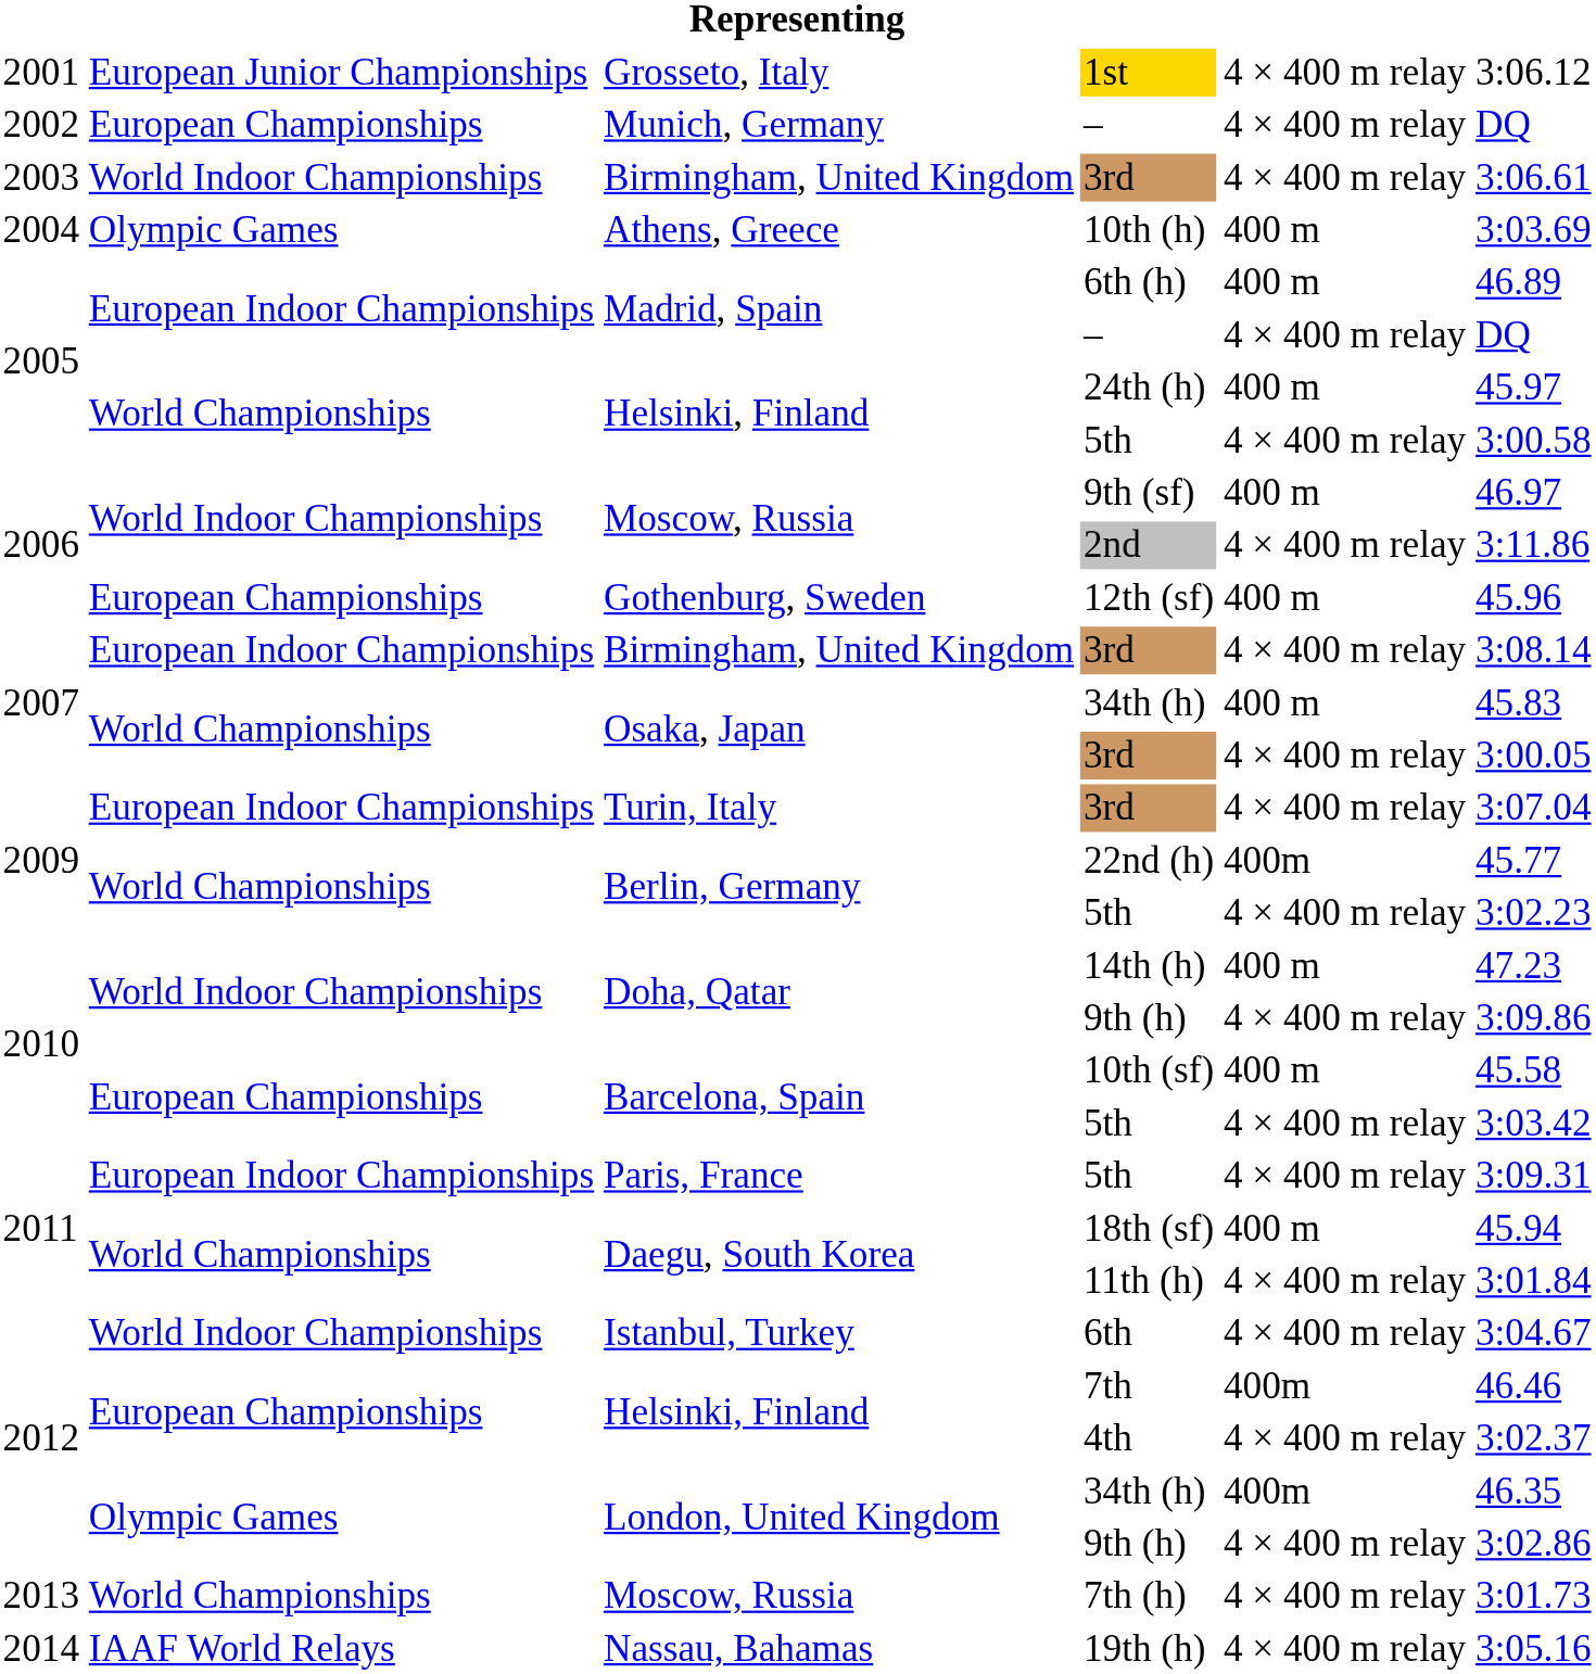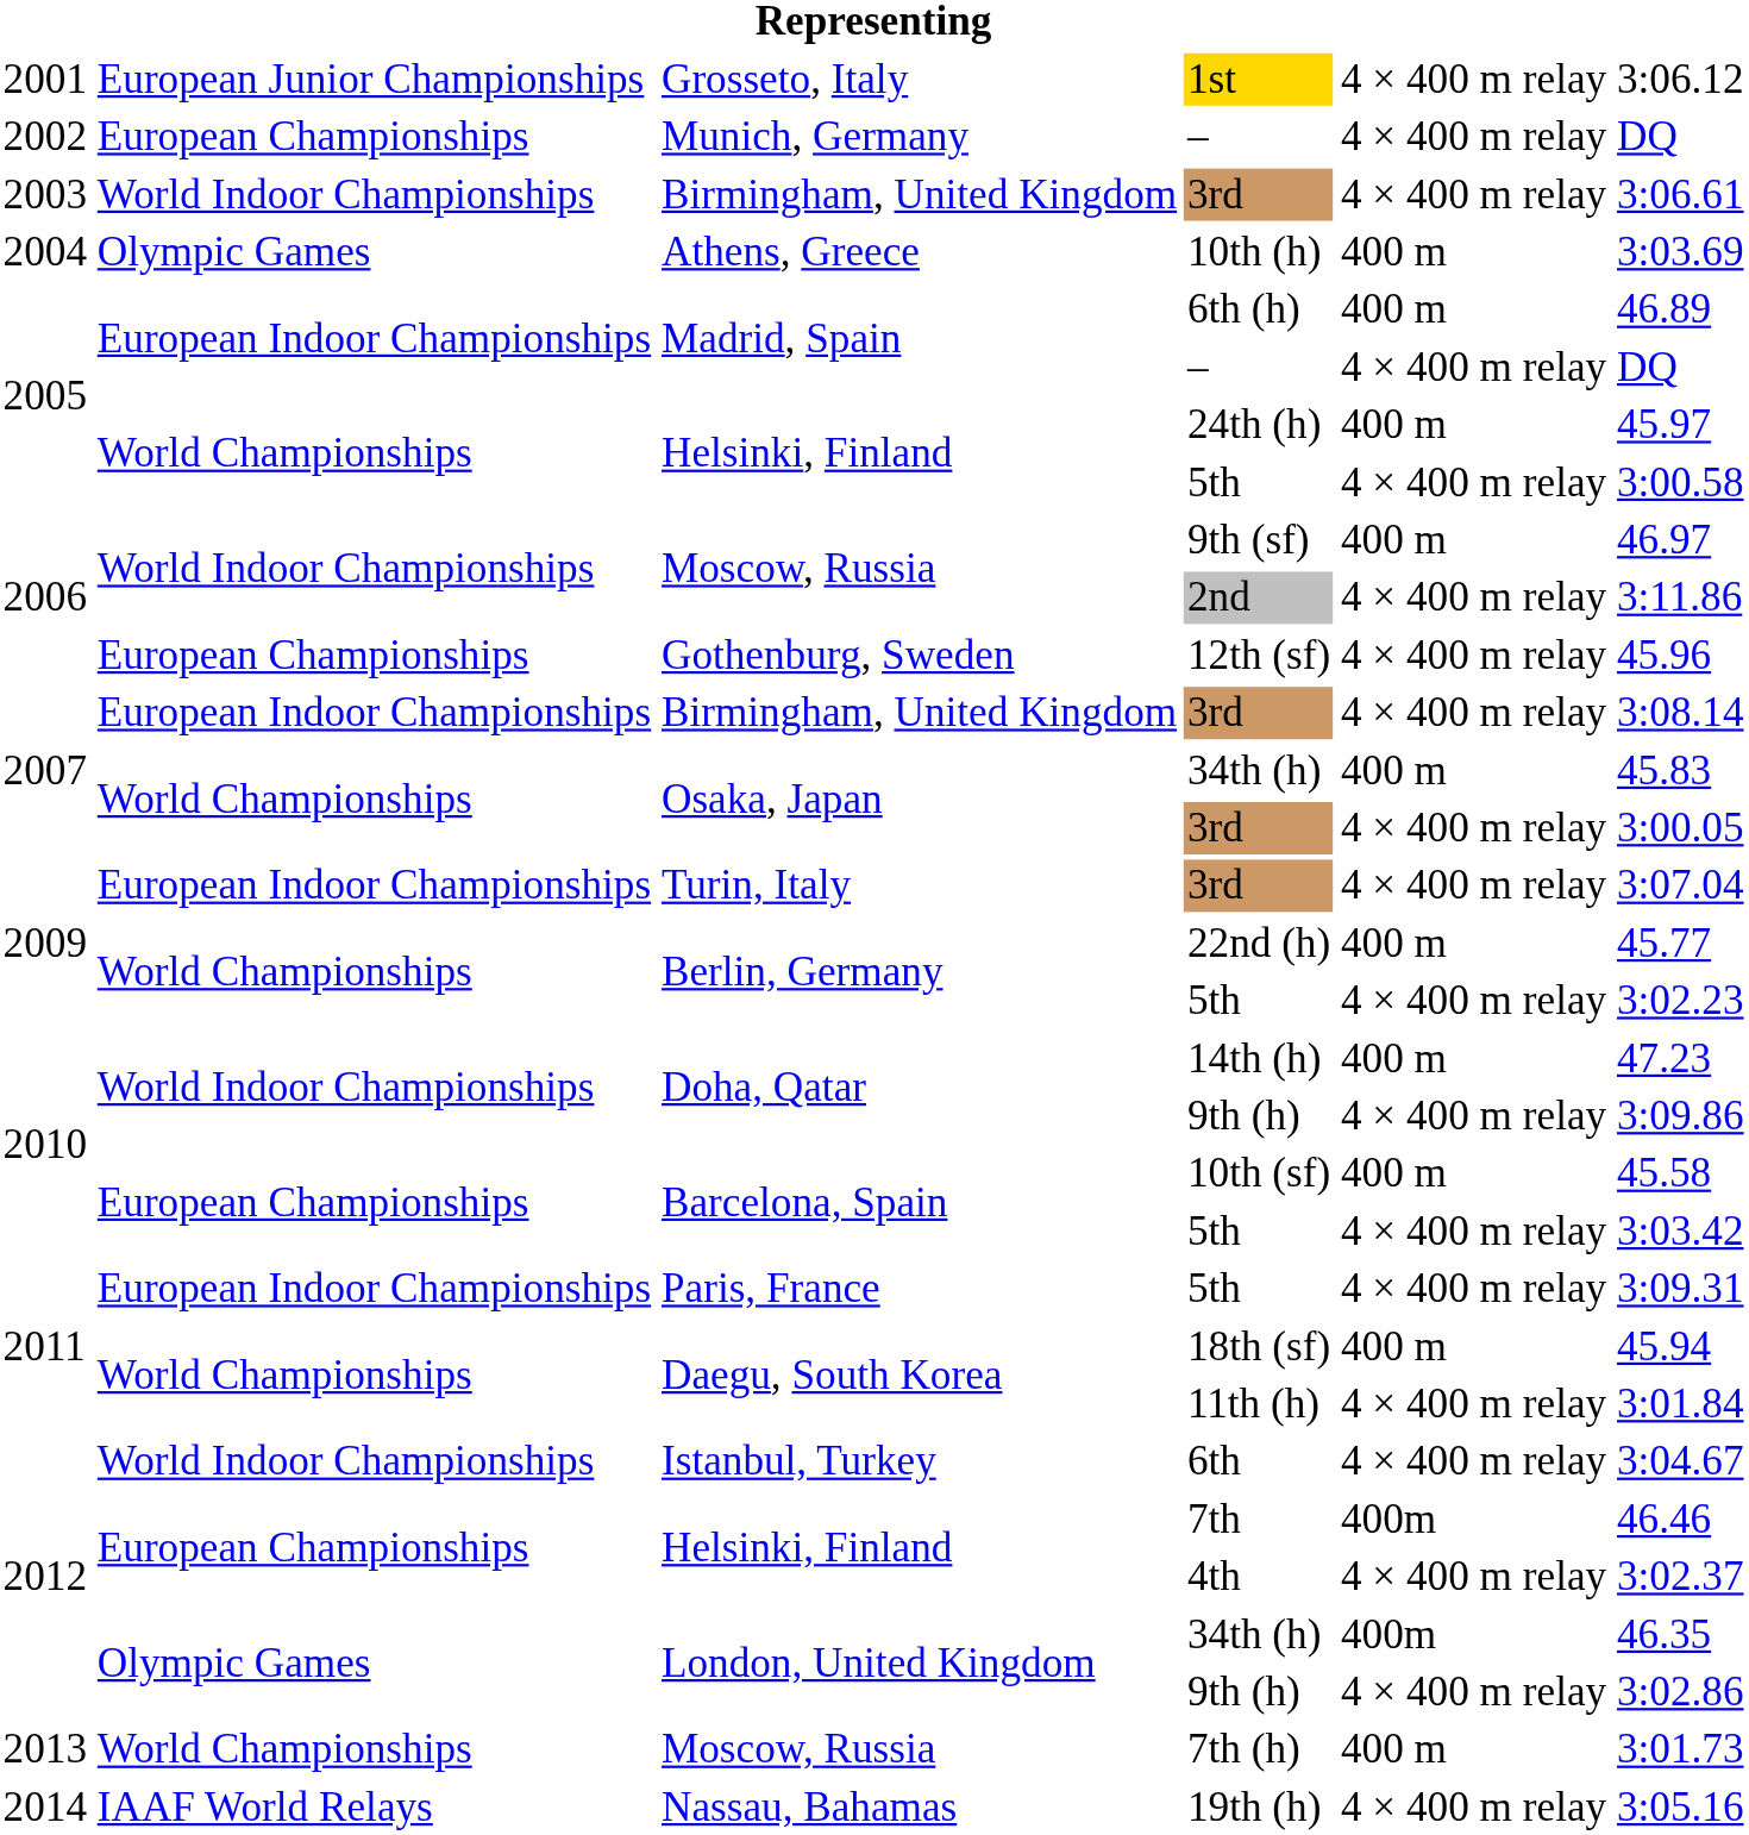12th (sf) | column 5: 400 m -> 4 × 400 m relay
22nd (h) | column 5: 400m -> 400 m
7th (h) | column 5: 4 × 400 m relay -> 400 m
